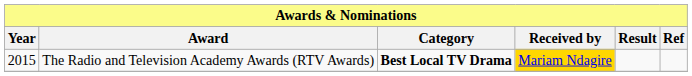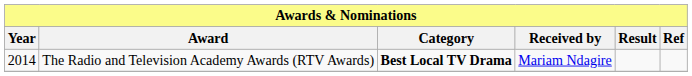The Radio and Television Academy Awards (RTV Awards) | Year: 2015 -> 2014
The Radio and Television Academy Awards (RTV Awards) | Received by: gold background -> no background
